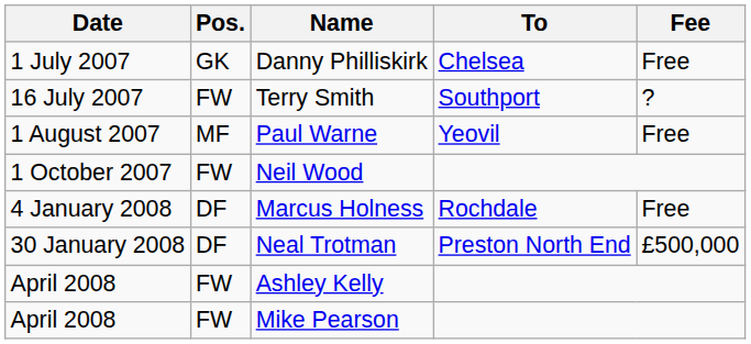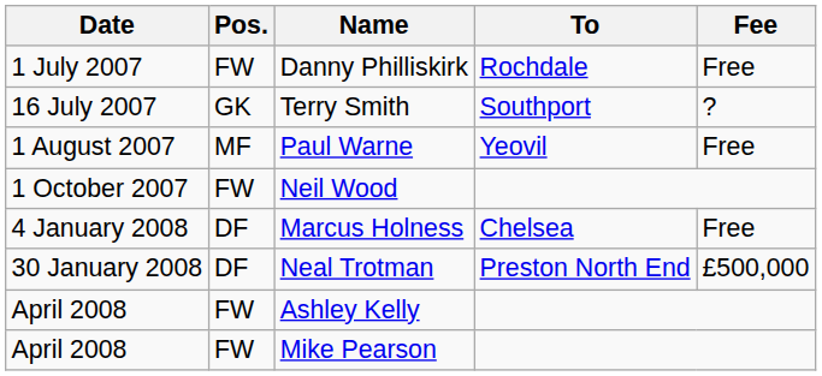Danny Philliskirk | Pos.: GK -> FW
Danny Philliskirk | To: Chelsea -> Rochdale
Terry Smith | Pos.: FW -> GK
Marcus Holness | To: Rochdale -> Chelsea
